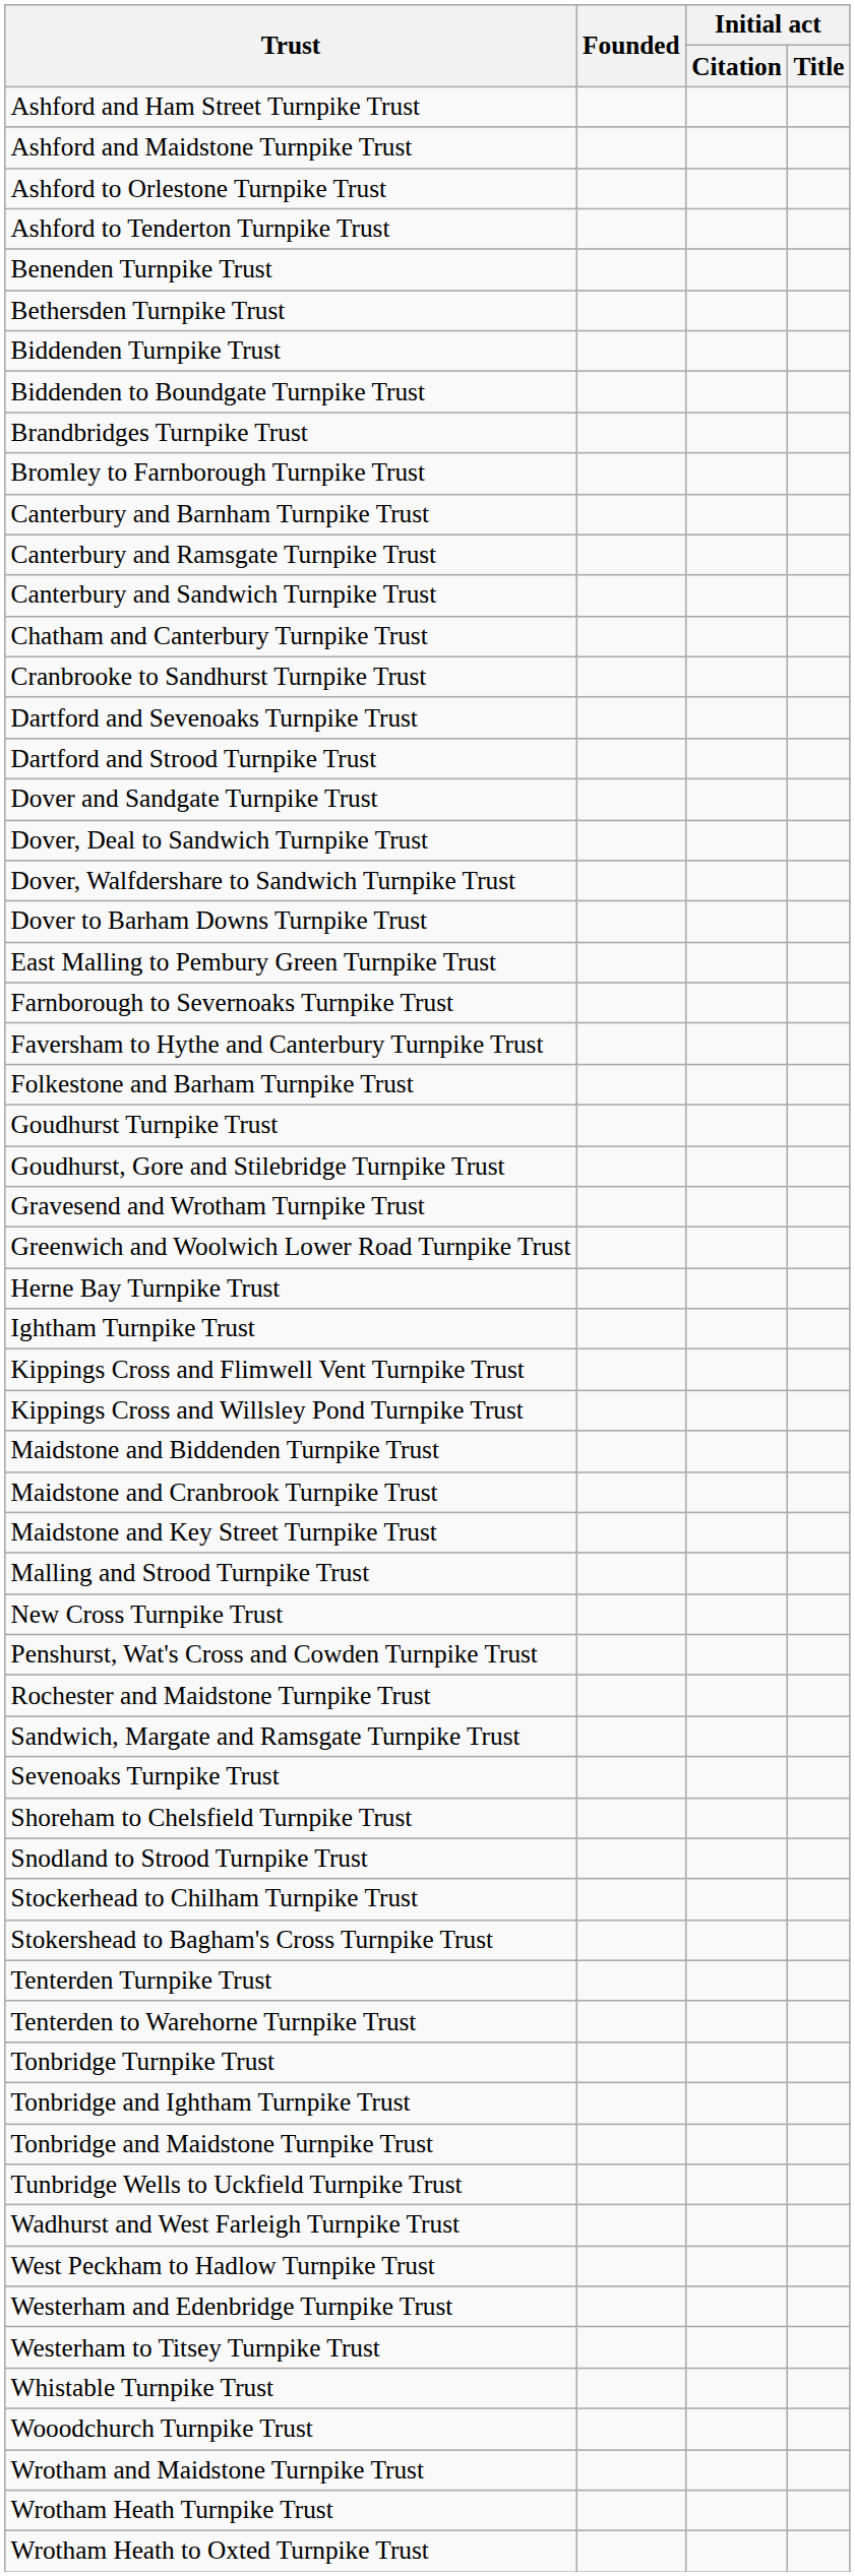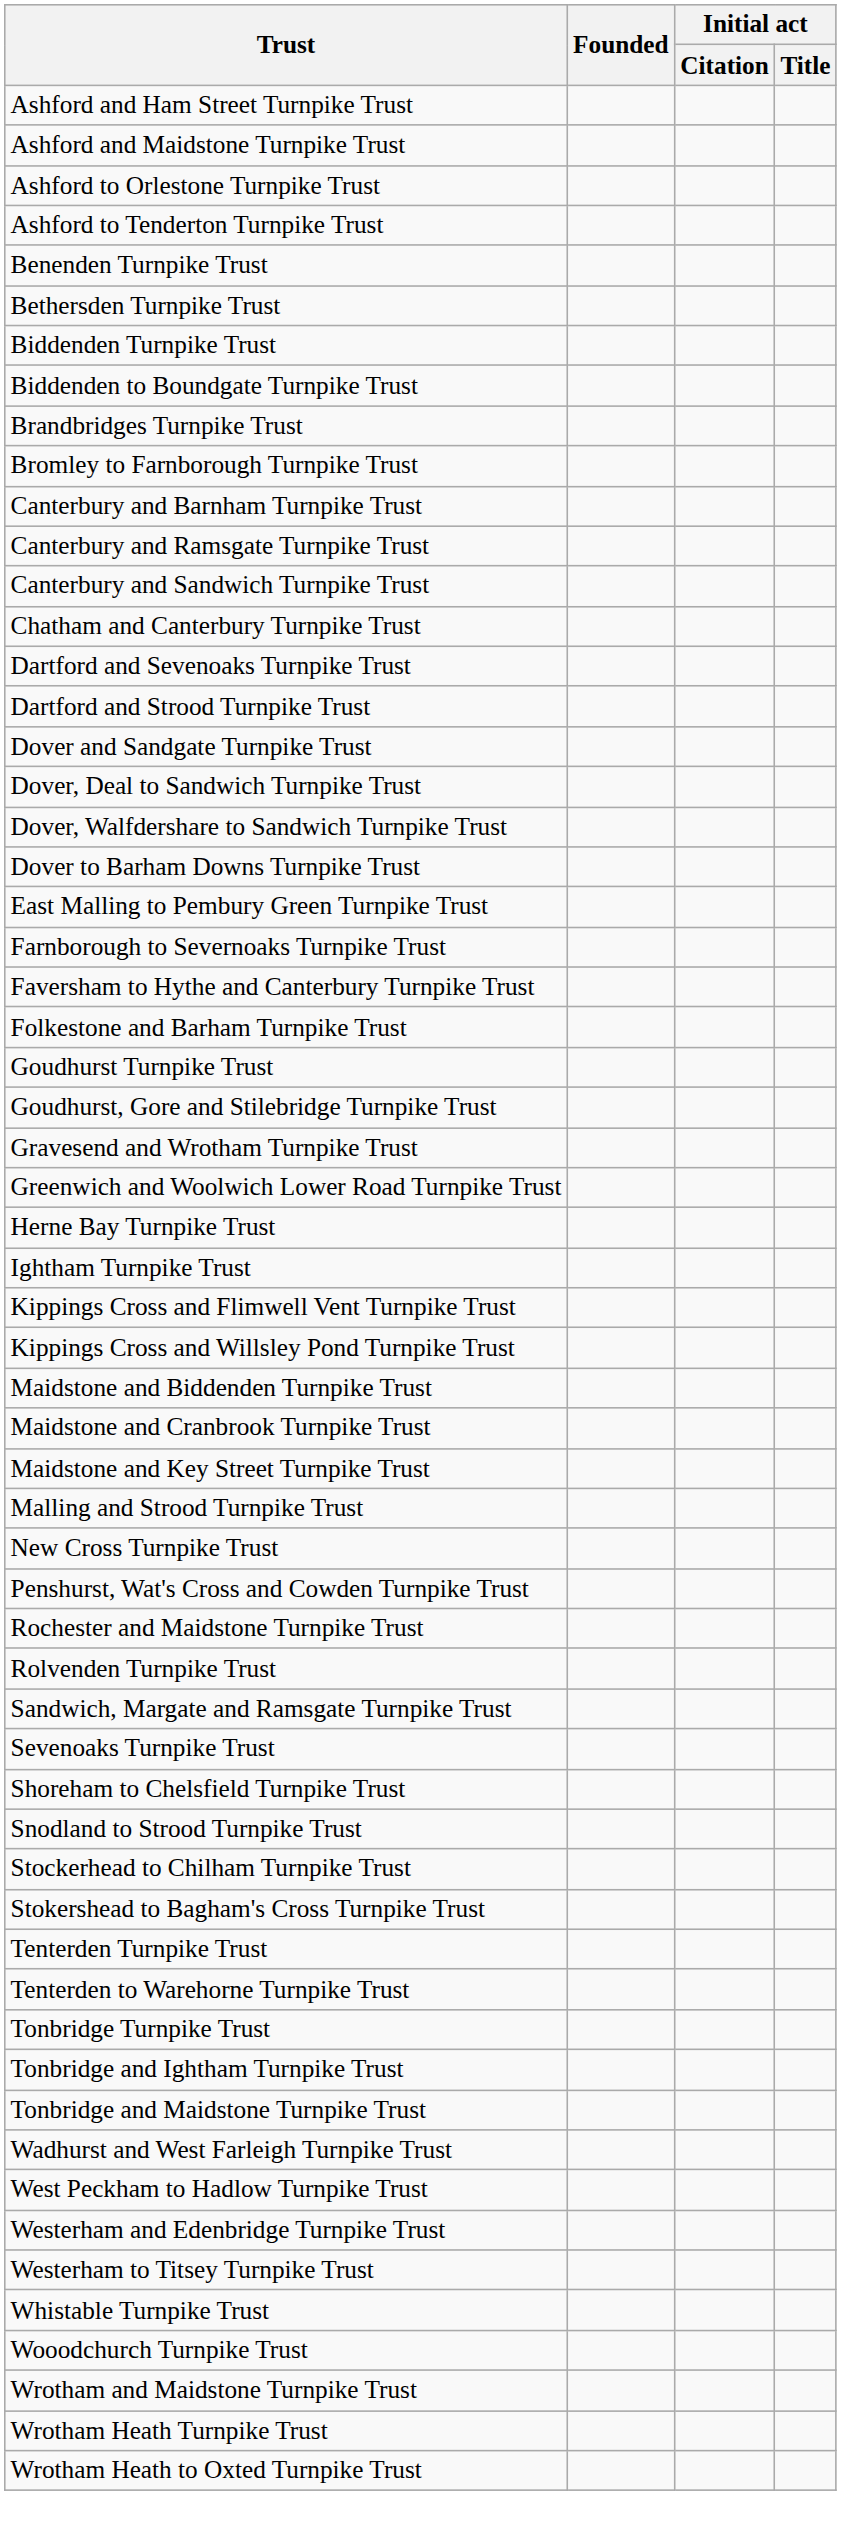- row: Cranbrooke to Sandhurst Turnpike Trust
+ row: Rolvenden Turnpike Trust
- row: Tunbridge Wells to Uckfield Turnpike Trust
